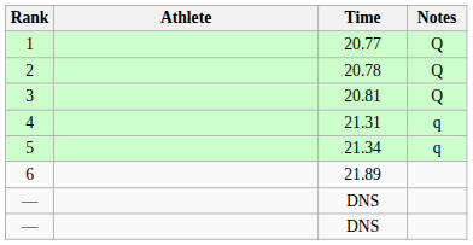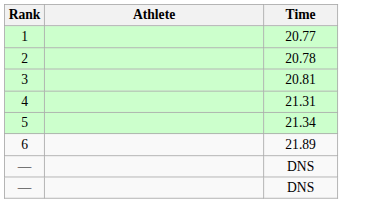- column: Notes | Q | Q | Q | q | q
